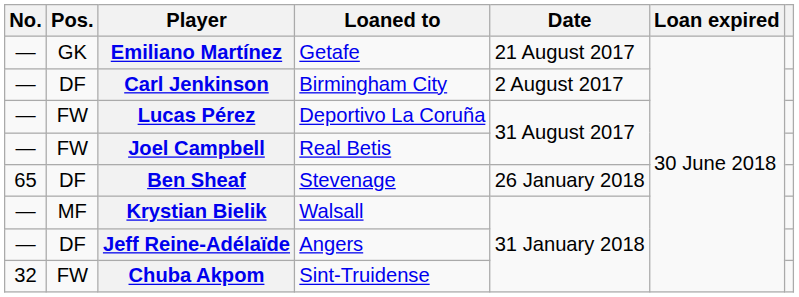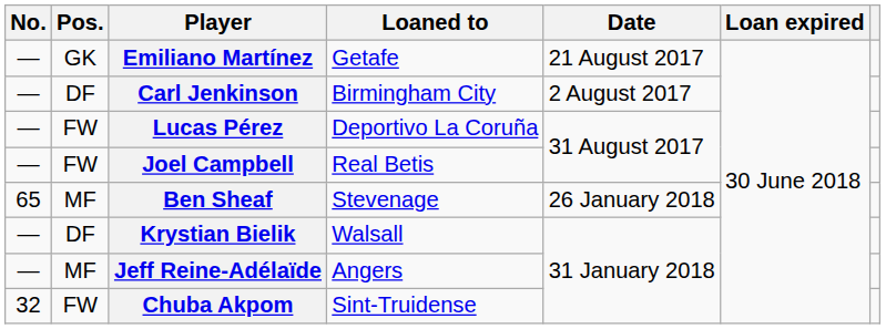Ben Sheaf | Pos.: DF -> MF
Krystian Bielik | Pos.: MF -> DF
Jeff Reine-Adélaïde | Pos.: DF -> MF
